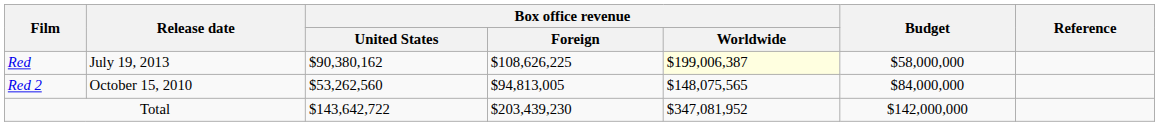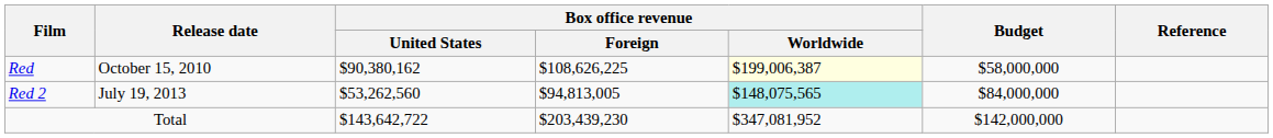Red | Release date: July 19, 2013 -> October 15, 2010
Red 2 | Release date: October 15, 2010 -> July 19, 2013
Red 2 | Box office revenue / Worldwide: no background -> paleturquoise background
